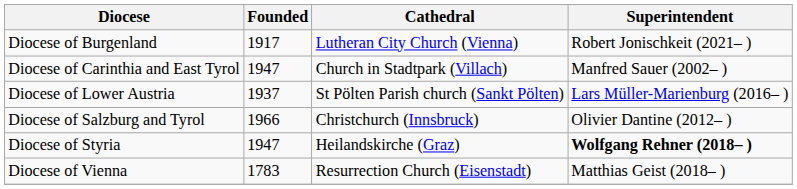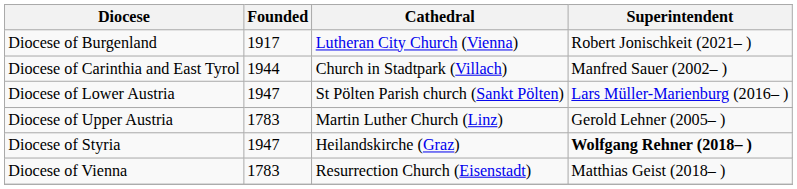Diocese of Carinthia and East Tyrol | Founded: 1947 -> 1944
Diocese of Lower Austria | Founded: 1937 -> 1947
+ row: Diocese of Upper Austria | 1783 | Martin Luther Church (Linz) | Gerold Lehner (2005– )
- row: Diocese of Salzburg and Tyrol | 1966 | Christchurch (Innsbruck) | Olivier Dantine (2012– )
